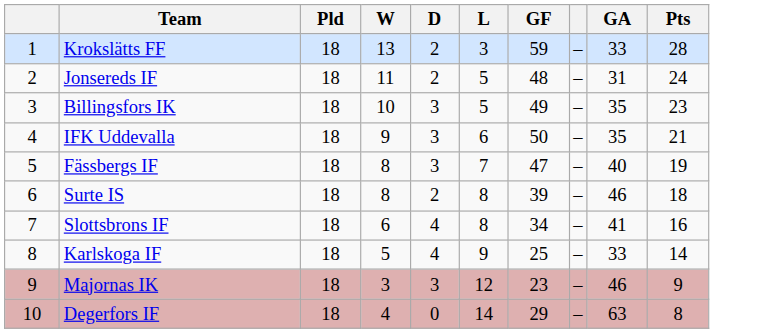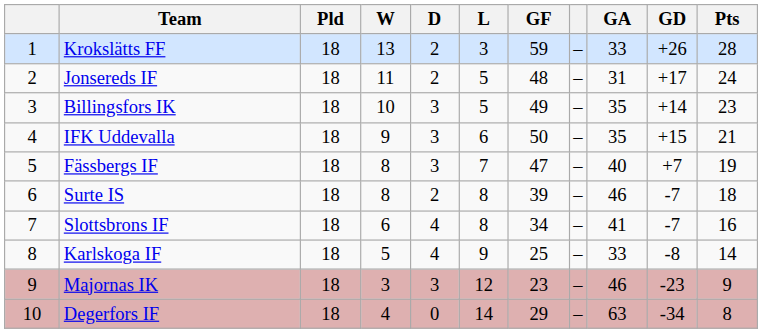+ column: GD | +26 | +17 | +14 | +15 | +7 | -7 | -7 | -8 | -23 | -34
